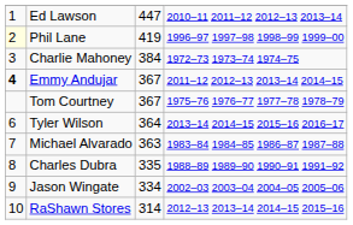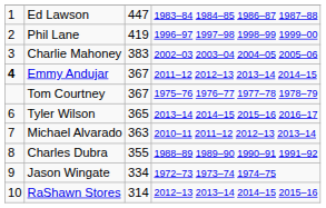Ed Lawson | column 4: 2010–11 2011–12 2012–13 2013–14 -> 1983–84 1984–85 1986–87 1987–88
Phil Lane | column 1: lightyellow background -> no background
Charlie Mahoney | column 3: 384 -> 383
Charlie Mahoney | column 4: 1972–73 1973–74 1974–75 -> 2002–03 2003–04 2004–05 2005–06
Tyler Wilson | column 3: 364 -> 365
Michael Alvarado | column 4: 1983–84 1984–85 1986–87 1987–88 -> 2010–11 2011–12 2012–13 2013–14
Charles Dubra | column 3: 335 -> 355
Jason Wingate | column 4: 2002–03 2003–04 2004–05 2005–06 -> 1972–73 1973–74 1974–75
